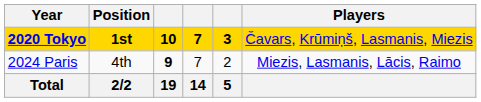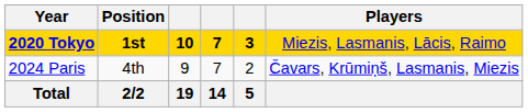2020 Tokyo | Players: Čavars, Krūmiņš, Lasmanis, Miezis -> Miezis, Lasmanis, Lācis, Raimo
2024 Paris | column 3: bold -> normal
2024 Paris | Players: Miezis, Lasmanis, Lācis, Raimo -> Čavars, Krūmiņš, Lasmanis, Miezis
